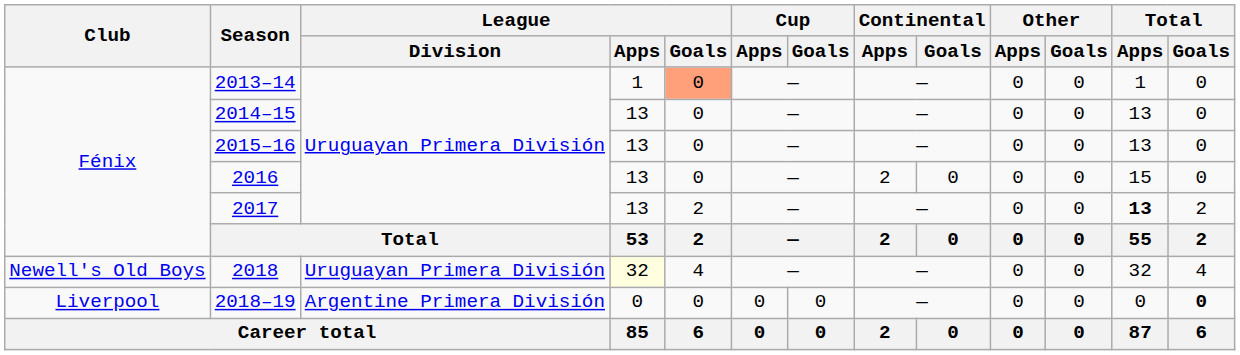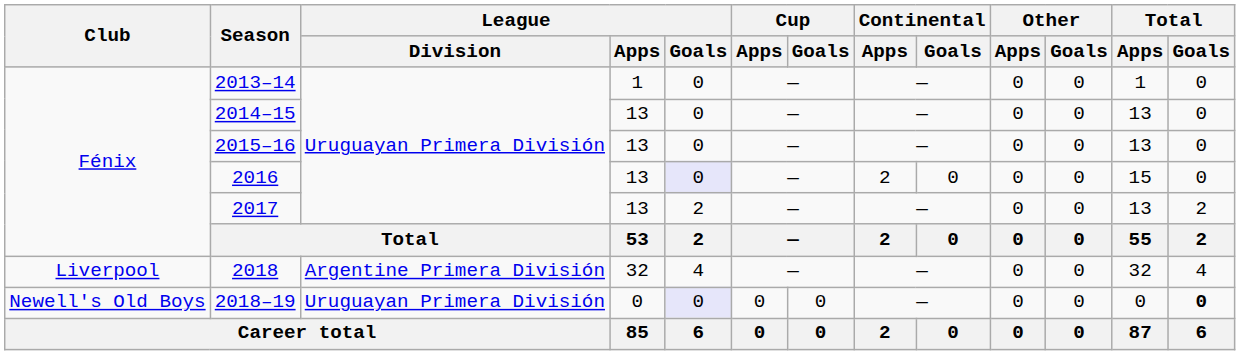2013–14 | League / Goals: lightsalmon background -> no background
2016 | League / Goals: no background -> lavender background
2017 | Total / Apps: bold -> normal
2018 | Club: Newell's Old Boys -> Liverpool
2018 | League / Division: Uruguayan Primera División -> Argentine Primera División
2018 | League / Apps: lightyellow background -> no background
2018–19 | Club: Liverpool -> Newell's Old Boys
2018–19 | League / Division: Argentine Primera División -> Uruguayan Primera División
2018–19 | League / Goals: no background -> lavender background
